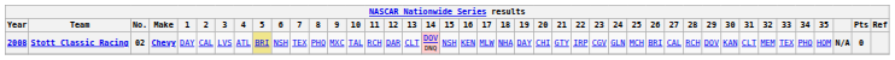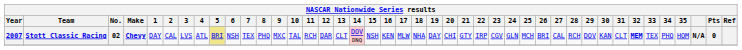Stott Classic Racing | Year: 2008 -> 2007
Stott Classic Racing | 32: normal -> bold
